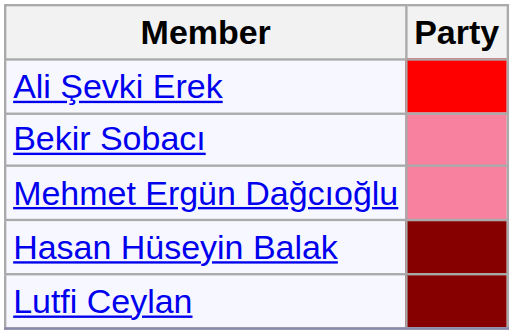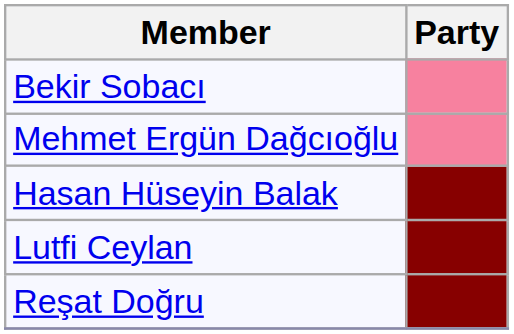- row: Ali Şevki Erek
+ row: Reşat Doğru
